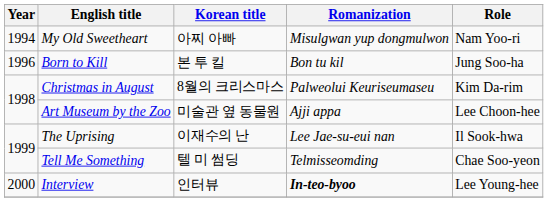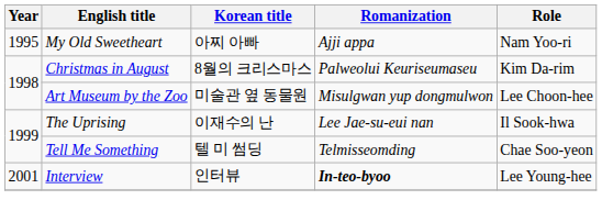My Old Sweetheart | Year: 1994 -> 1995
My Old Sweetheart | Romanization: Misulgwan yup dongmulwon -> Ajji appa
- row: 1996 | Born to Kill | 본 투 킬 | Bon tu kil | Jung Soo-ha
Art Museum by the Zoo | Romanization: Ajji appa -> Misulgwan yup dongmulwon
Interview | Year: 2000 -> 2001
